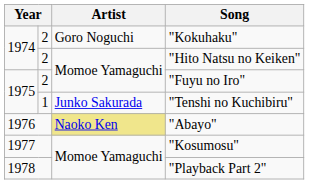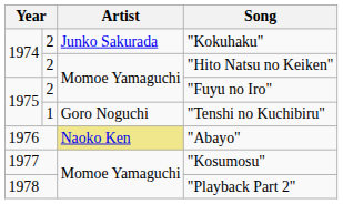"Kokuhaku" | Artist: Goro Noguchi -> Junko Sakurada
"Tenshi no Kuchibiru" | Artist: Junko Sakurada -> Goro Noguchi
